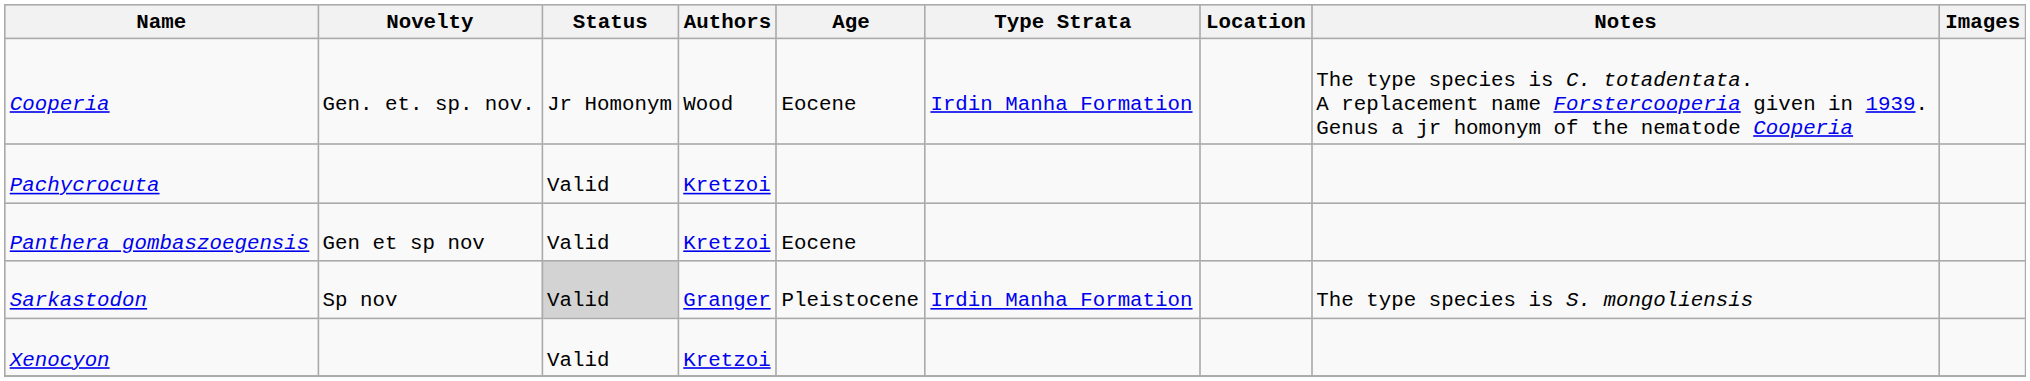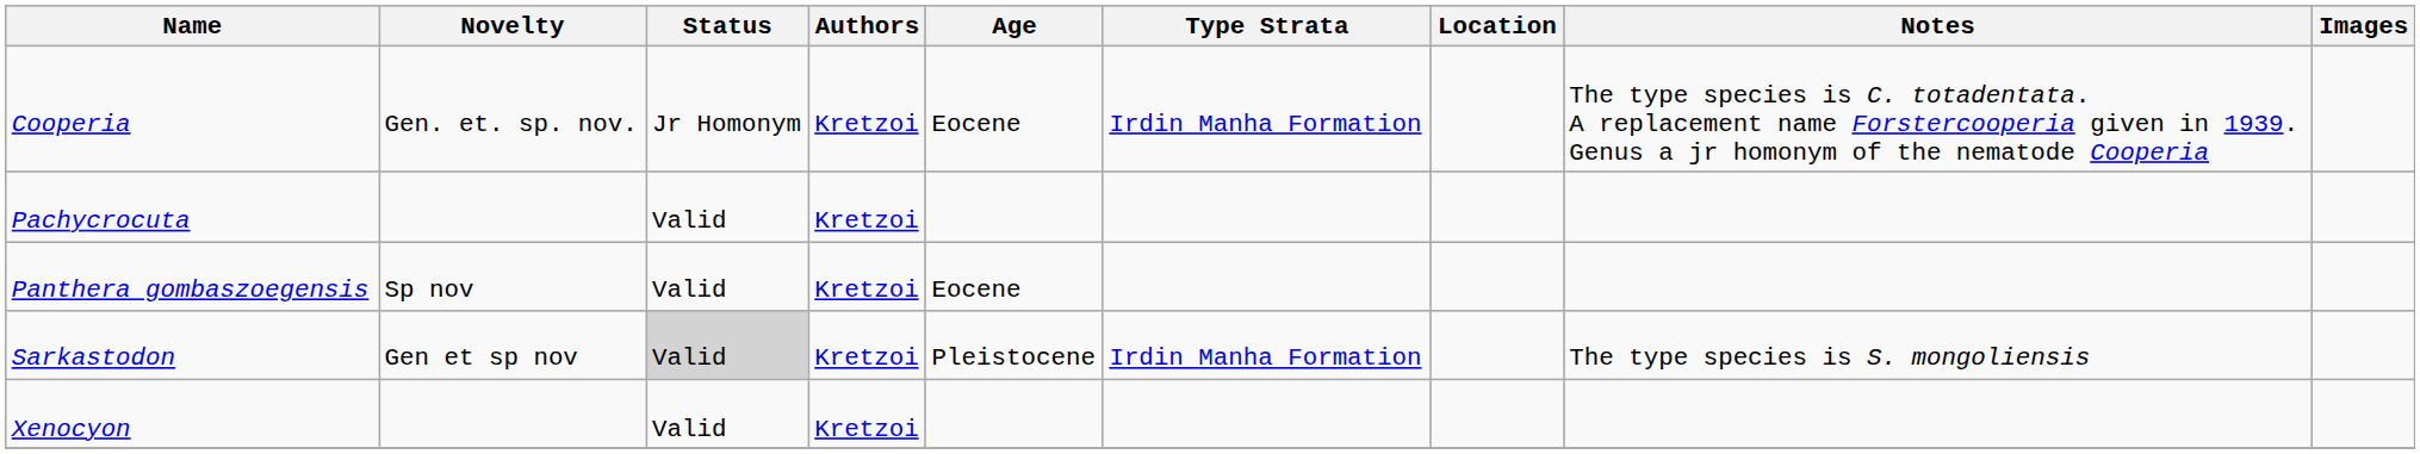Cooperia | Authors: Wood -> Kretzoi
Panthera gombaszoegensis | Novelty: Gen et sp nov -> Sp nov
Sarkastodon | Novelty: Sp nov -> Gen et sp nov
Sarkastodon | Authors: Granger -> Kretzoi
